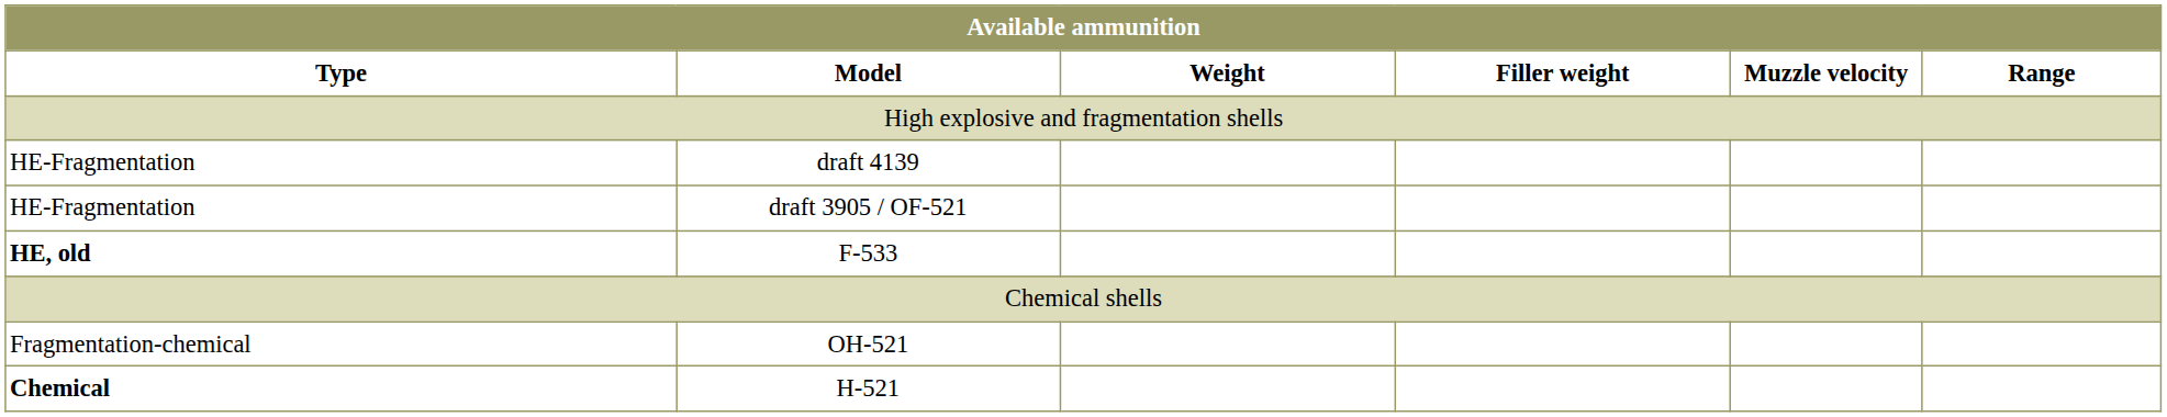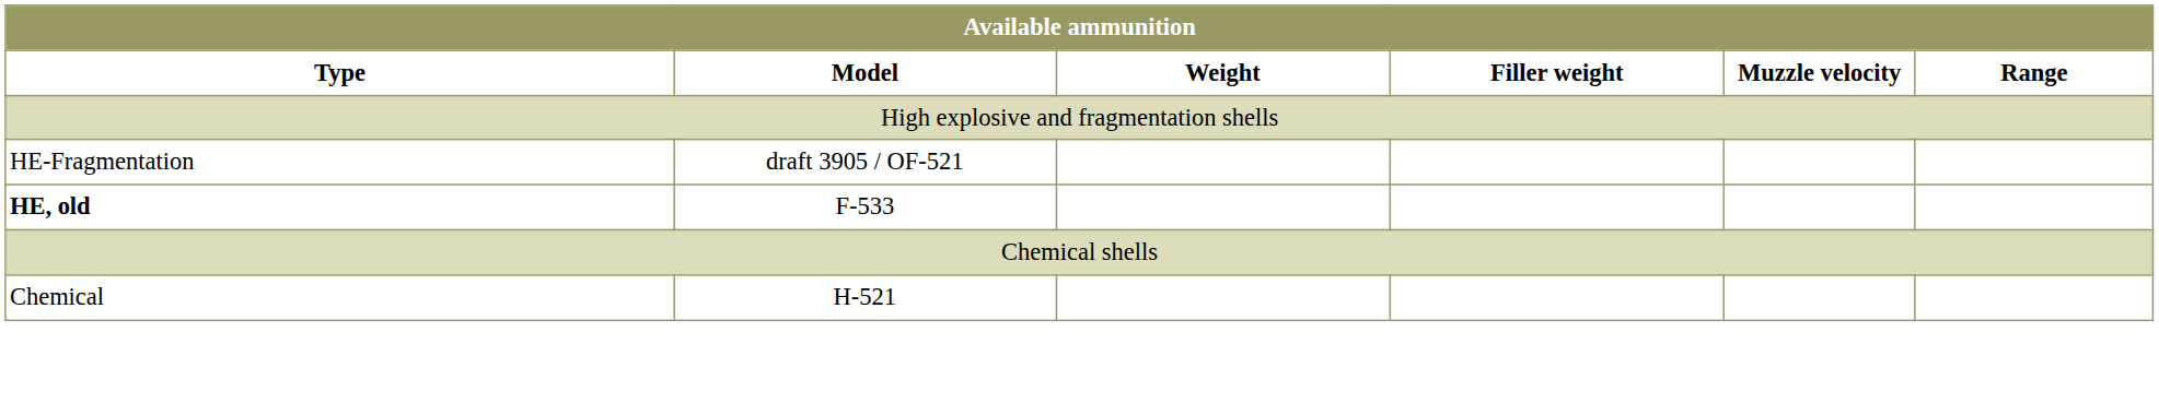- row: HE-Fragmentation | draft 4139
- row: Fragmentation-chemical | OH-521
H-521 | column 1: bold -> normal
